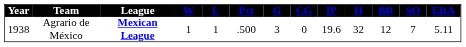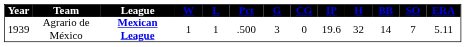Agrario de México | Year: 1938 -> 1939
Agrario de México | BB: 12 -> 14
